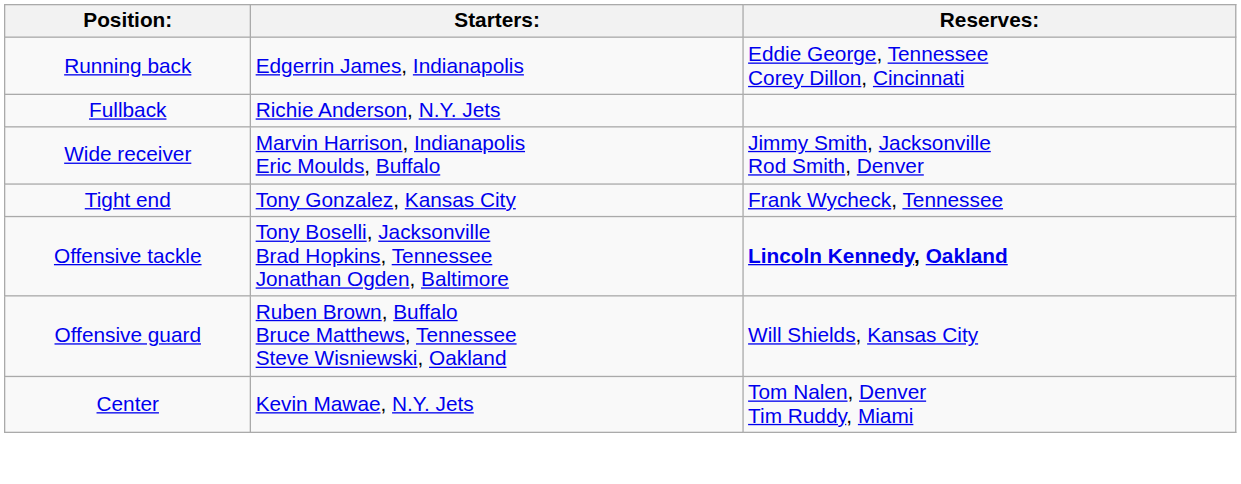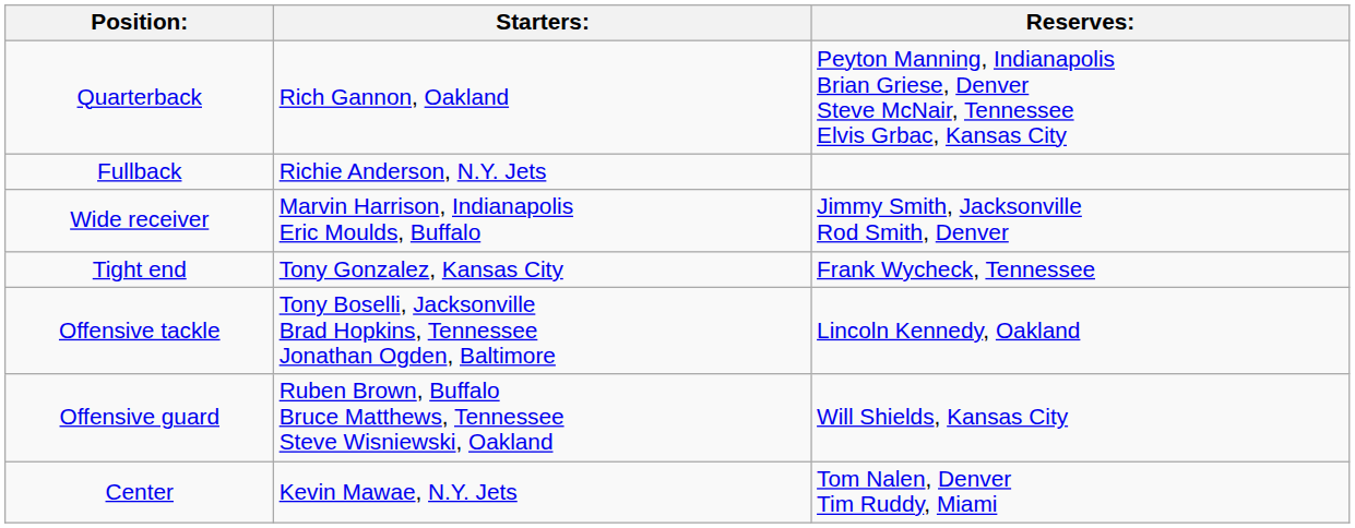+ row: Quarterback | Rich Gannon, Oakland | Peyton Manning, Indianapolis Brian Griese, Denver Steve McNair, Tennessee Elvis Grbac, Kansas City
- row: Running back | Edgerrin James, Indianapolis | Eddie George, Tennessee Corey Dillon, Cincinnati
Offensive tackle | Reserves:: bold -> normal
